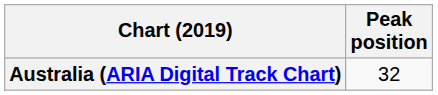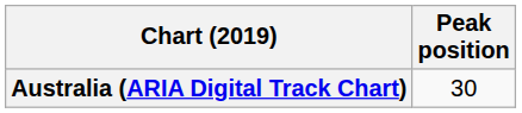Australia (ARIA Digital Track Chart) | Peak position: 32 -> 30
